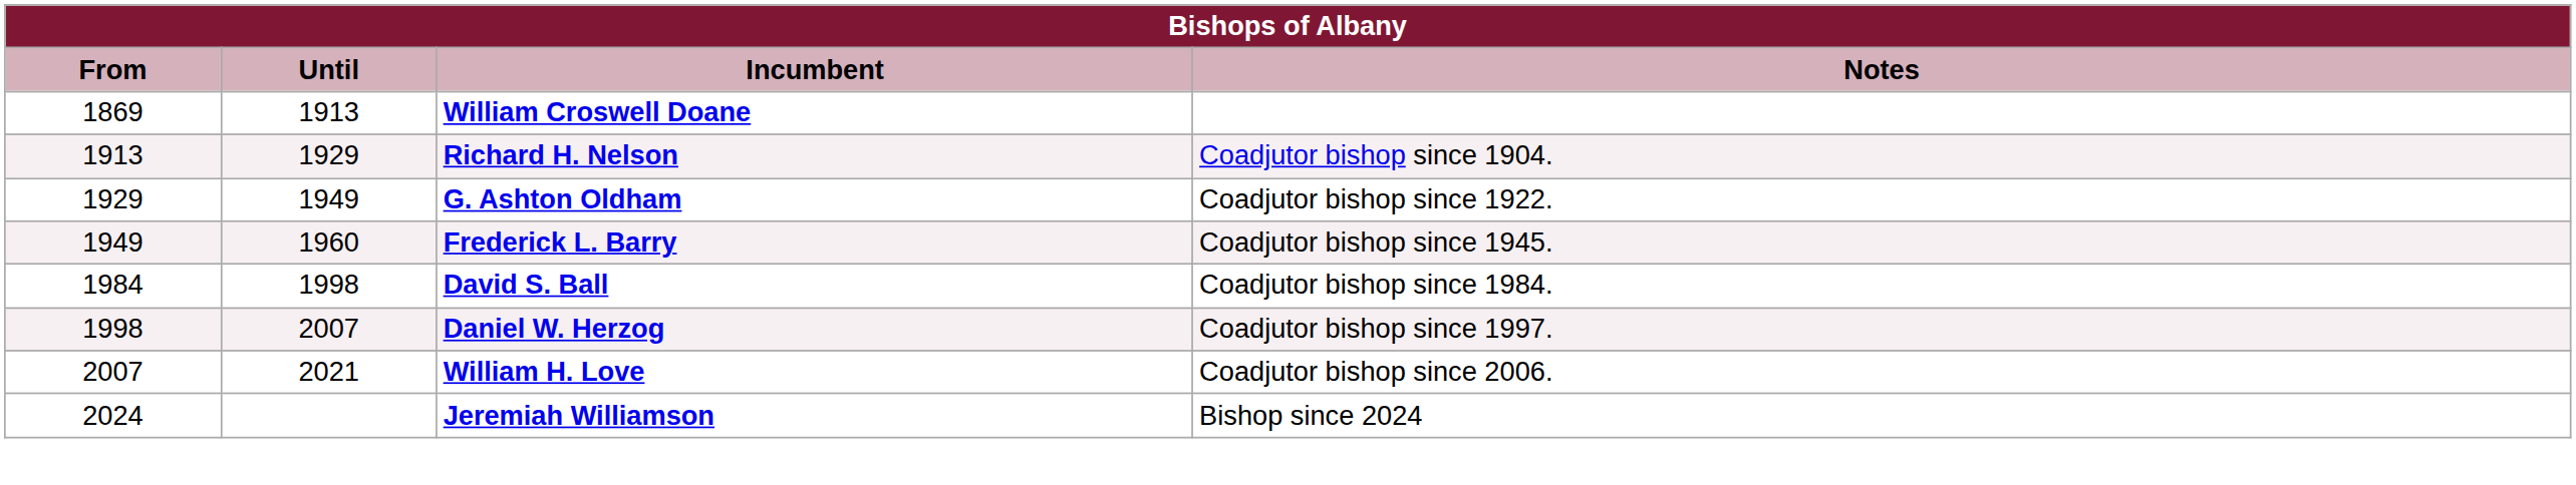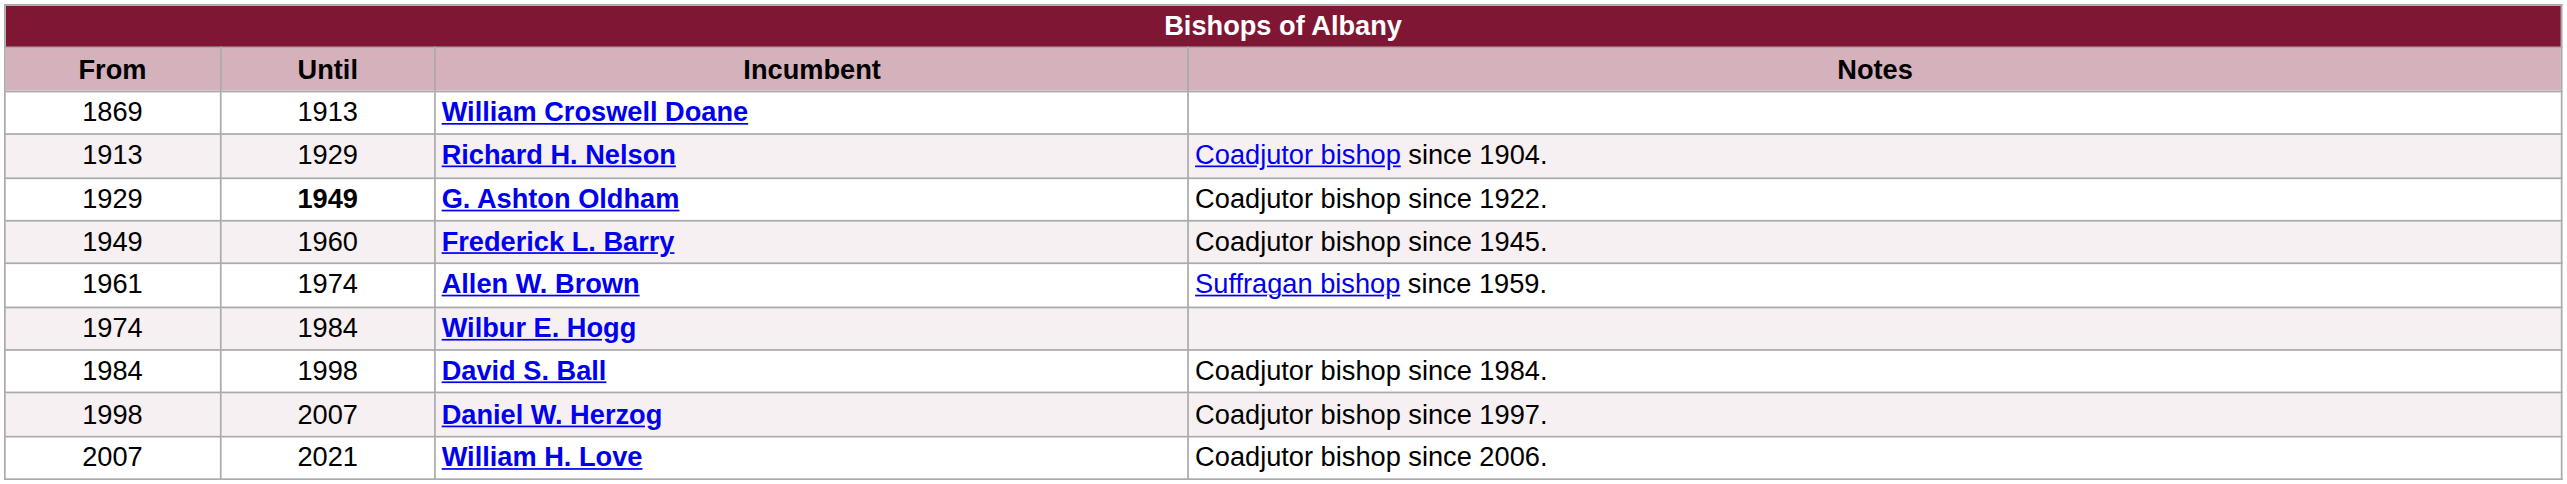G. Ashton Oldham | Until: normal -> bold
+ row: 1961 | 1974 | Allen W. Brown | Suffragan bishop since 1959.
+ row: 1974 | 1984 | Wilbur E. Hogg
- row: 2024 | Jeremiah Williamson | Bishop since 2024
